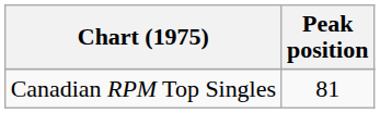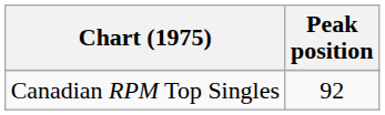Canadian RPM Top Singles | Peak position: 81 -> 92
